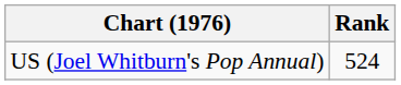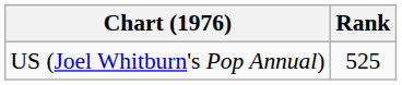US (Joel Whitburn's Pop Annual) | Rank: 524 -> 525
